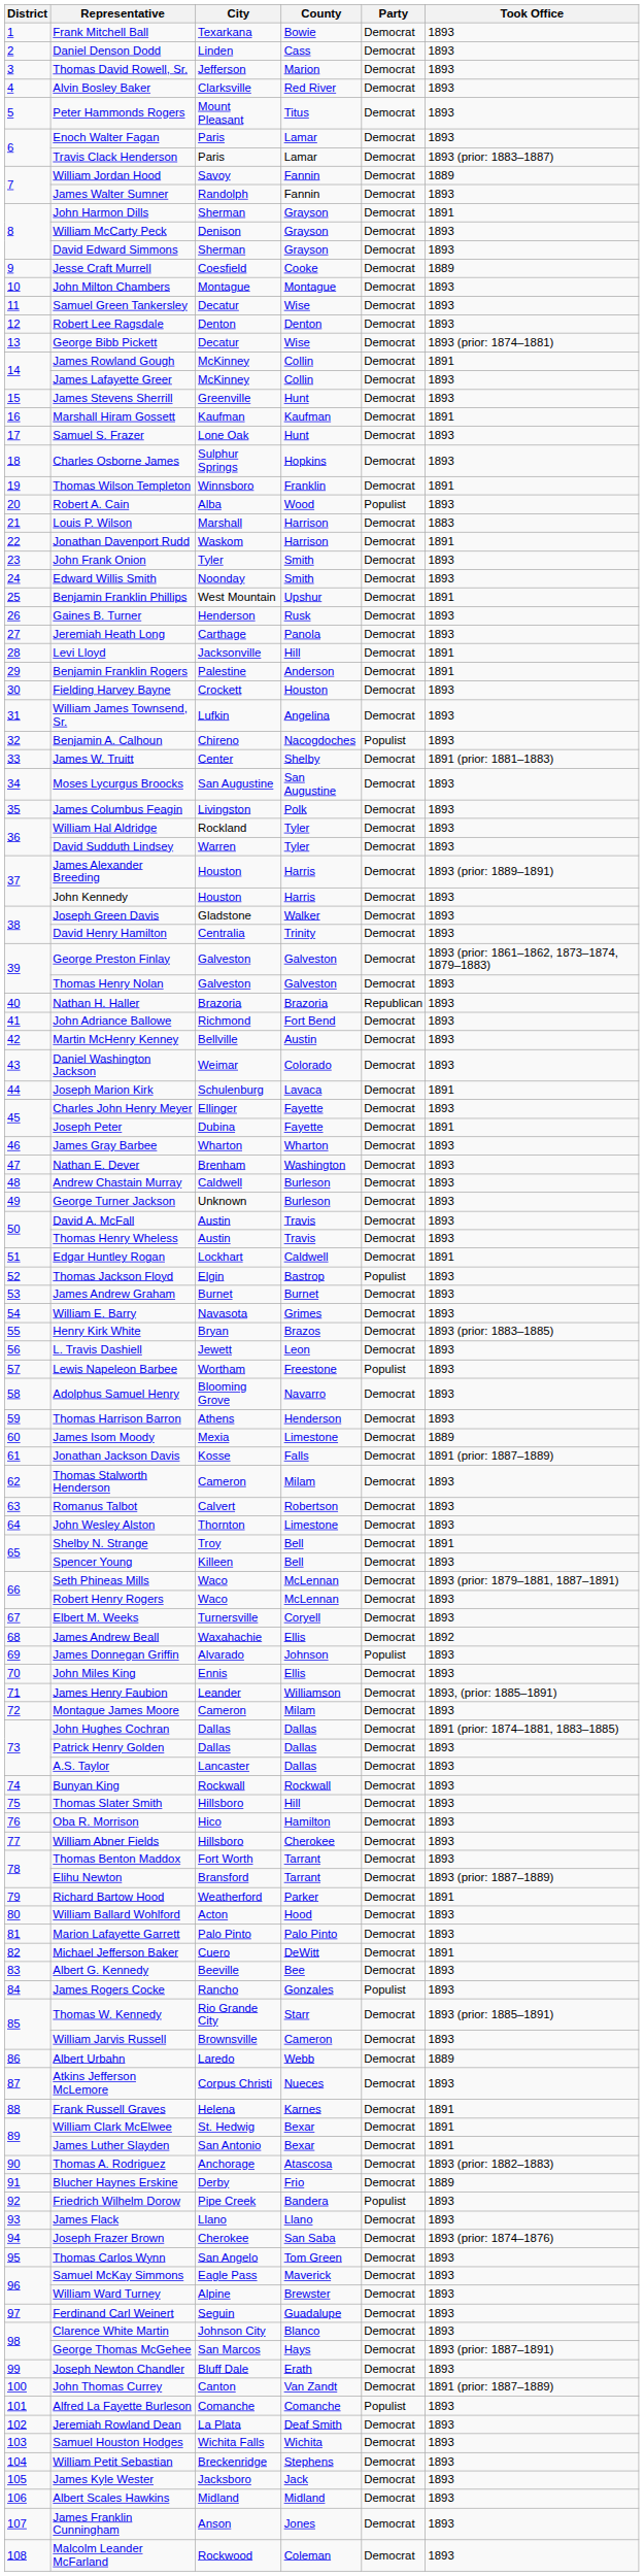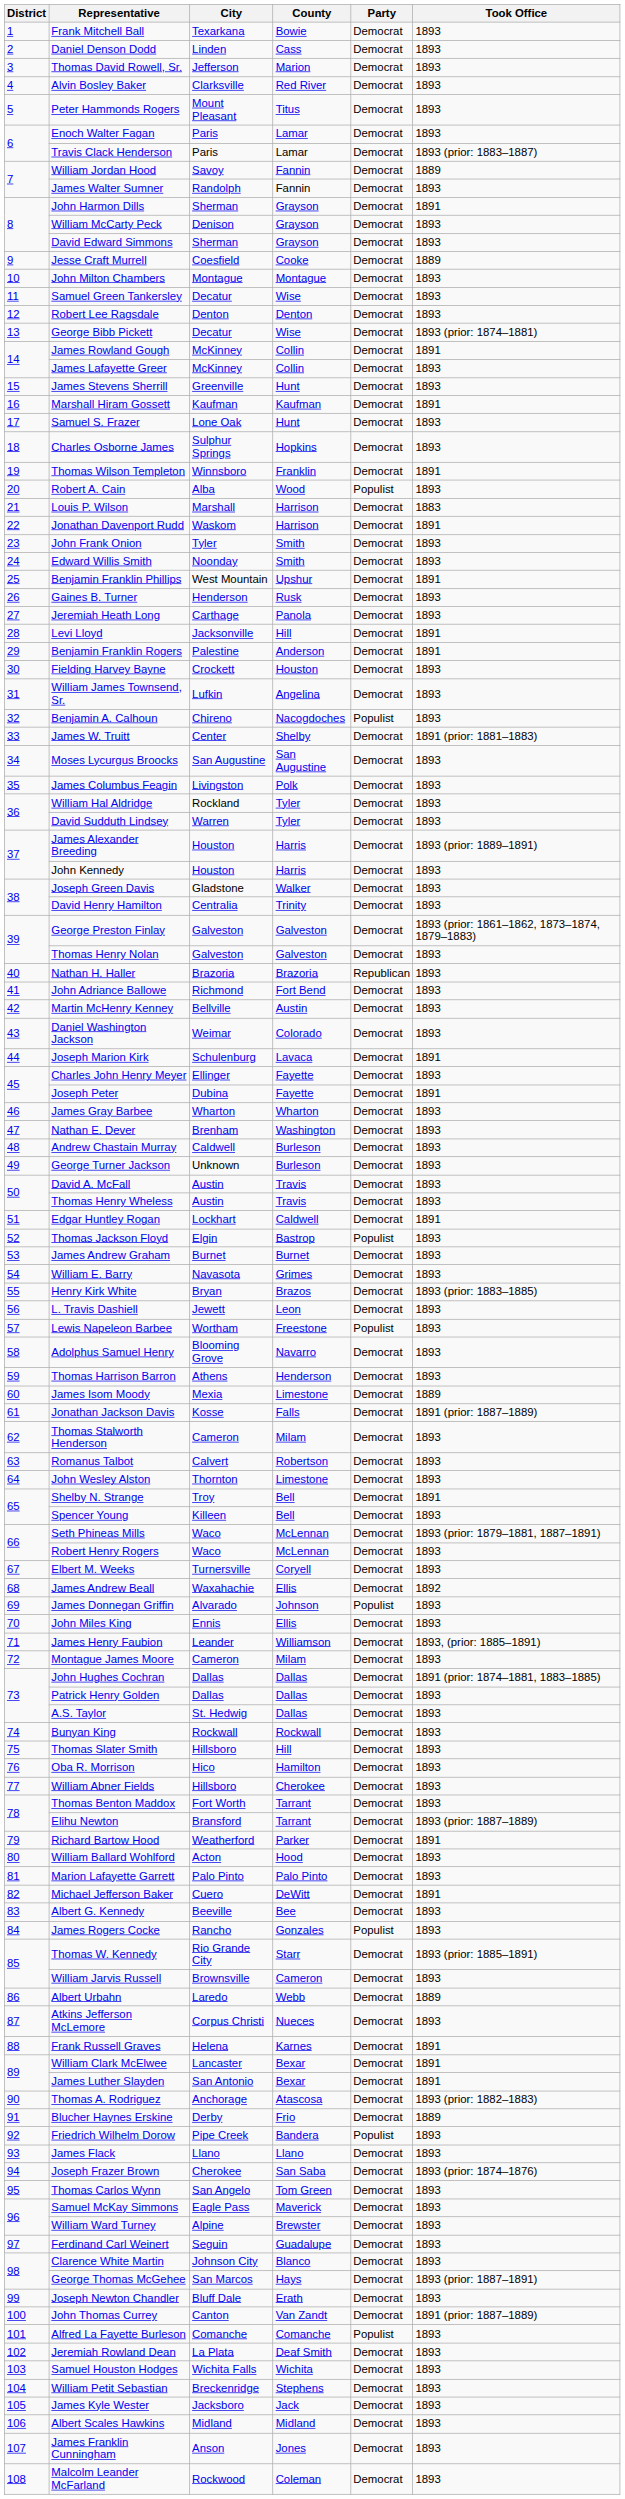A.S. Taylor | City: Lancaster -> St. Hedwig
William Clark McElwee | City: St. Hedwig -> Lancaster
